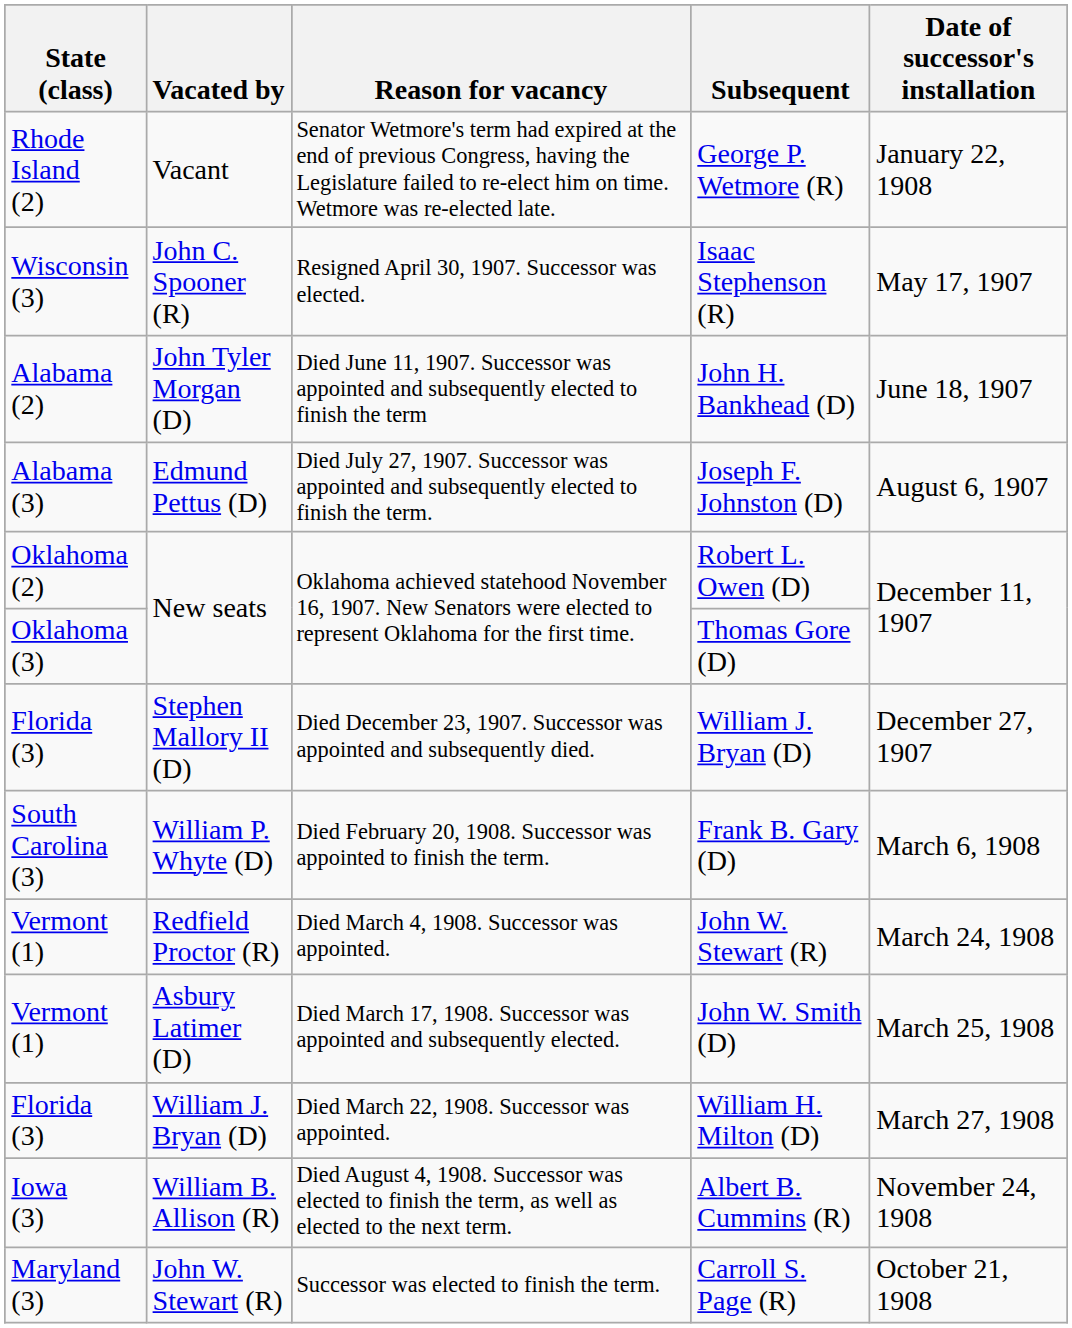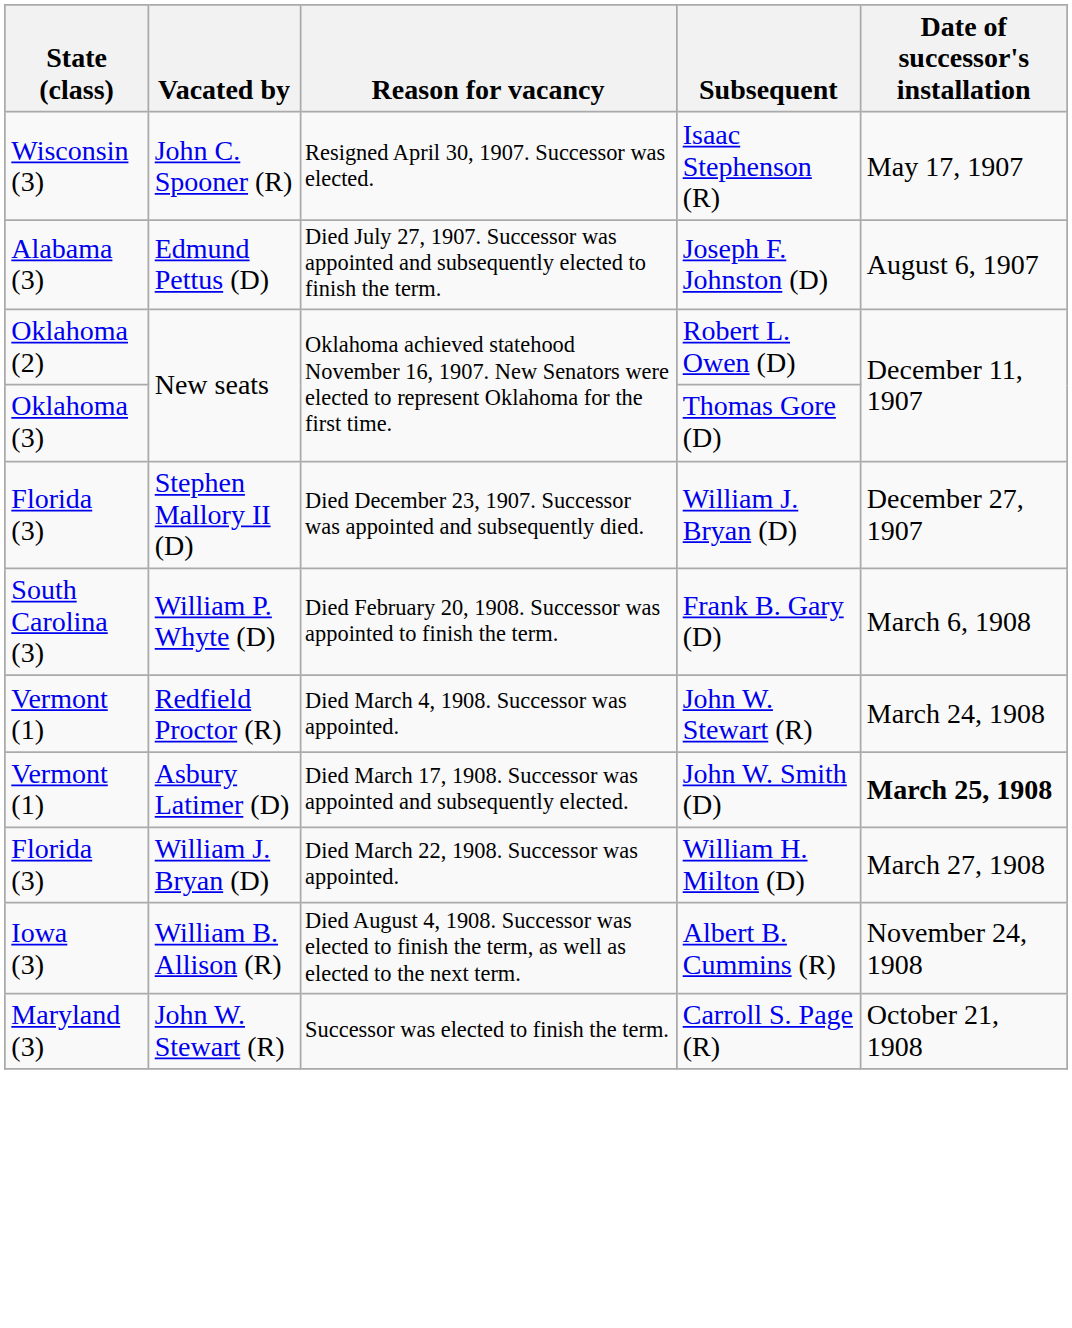- row: Rhode Island (2) | Vacant | Senator Wetmore's term had expired at the end of previous Congress, having the Legislature failed to re-elect him on time. Wetmore was re-elected late. | George P. Wetmore (R) | January 22, 1908
- row: Alabama (2) | John Tyler Morgan (D) | Died June 11, 1907. Successor was appointed and subsequently elected to finish the term | John H. Bankhead (D) | June 18, 1907
John W. Smith (D) | Date of successor's installation: normal -> bold
